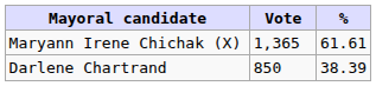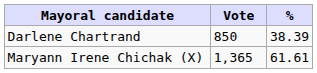rows swapped: Maryann Irene Chichak (X) <-> Darlene Chartrand
